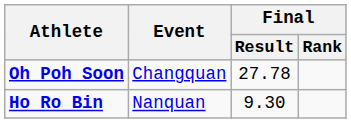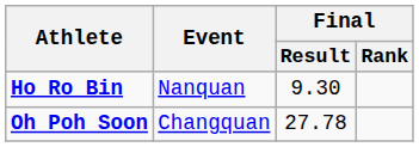rows swapped: Oh Poh Soon <-> Ho Ro Bin
